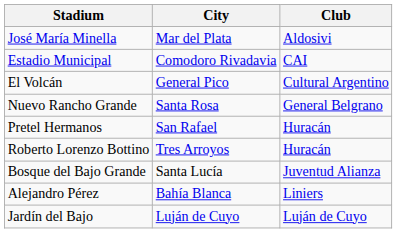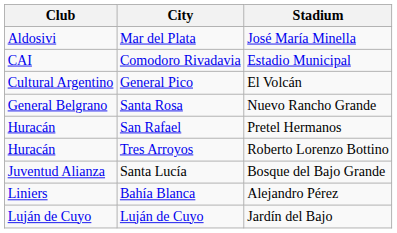columns swapped: Club <-> Stadium
